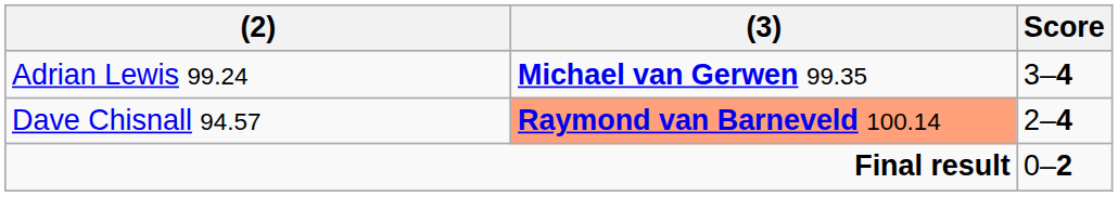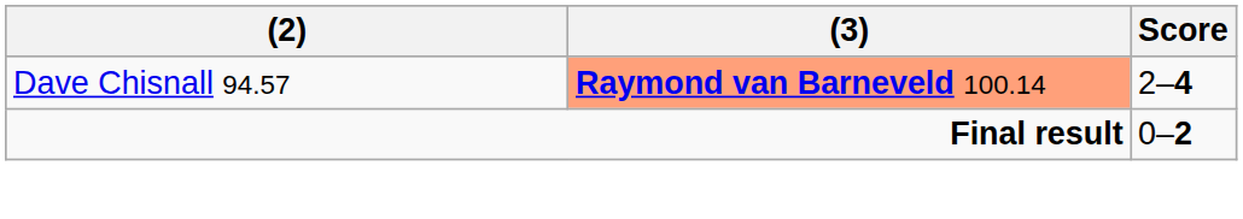- row: Adrian Lewis 99.24 | Michael van Gerwen 99.35 | 3–4
